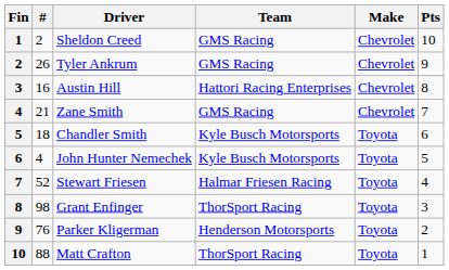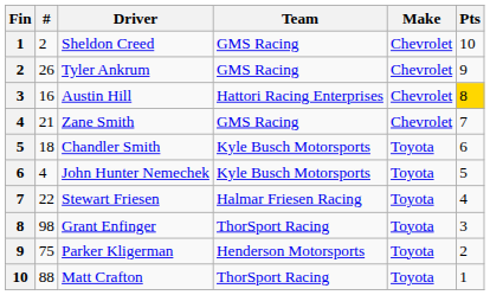Austin Hill | Pts: no background -> gold background
Stewart Friesen | #: 52 -> 22
Parker Kligerman | #: 76 -> 75
